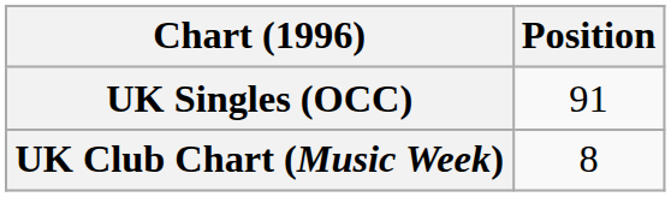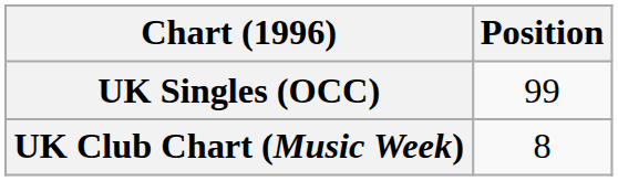UK Singles (OCC) | Position: 91 -> 99
